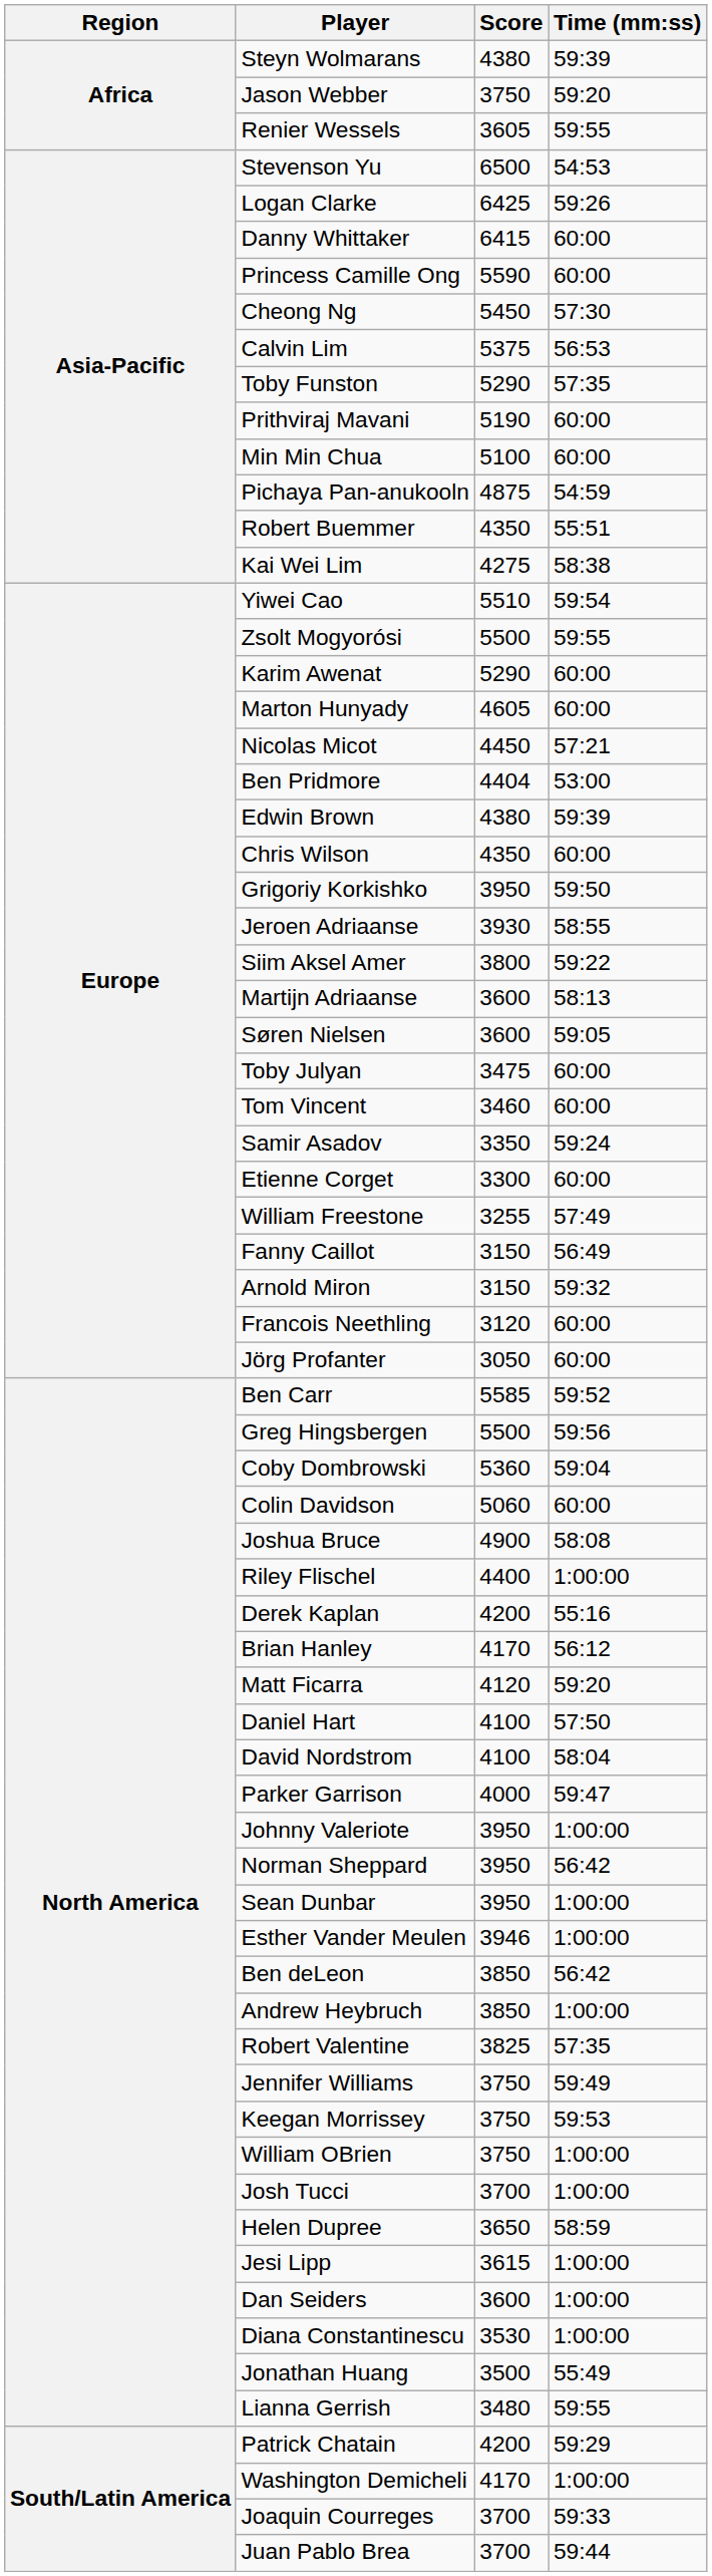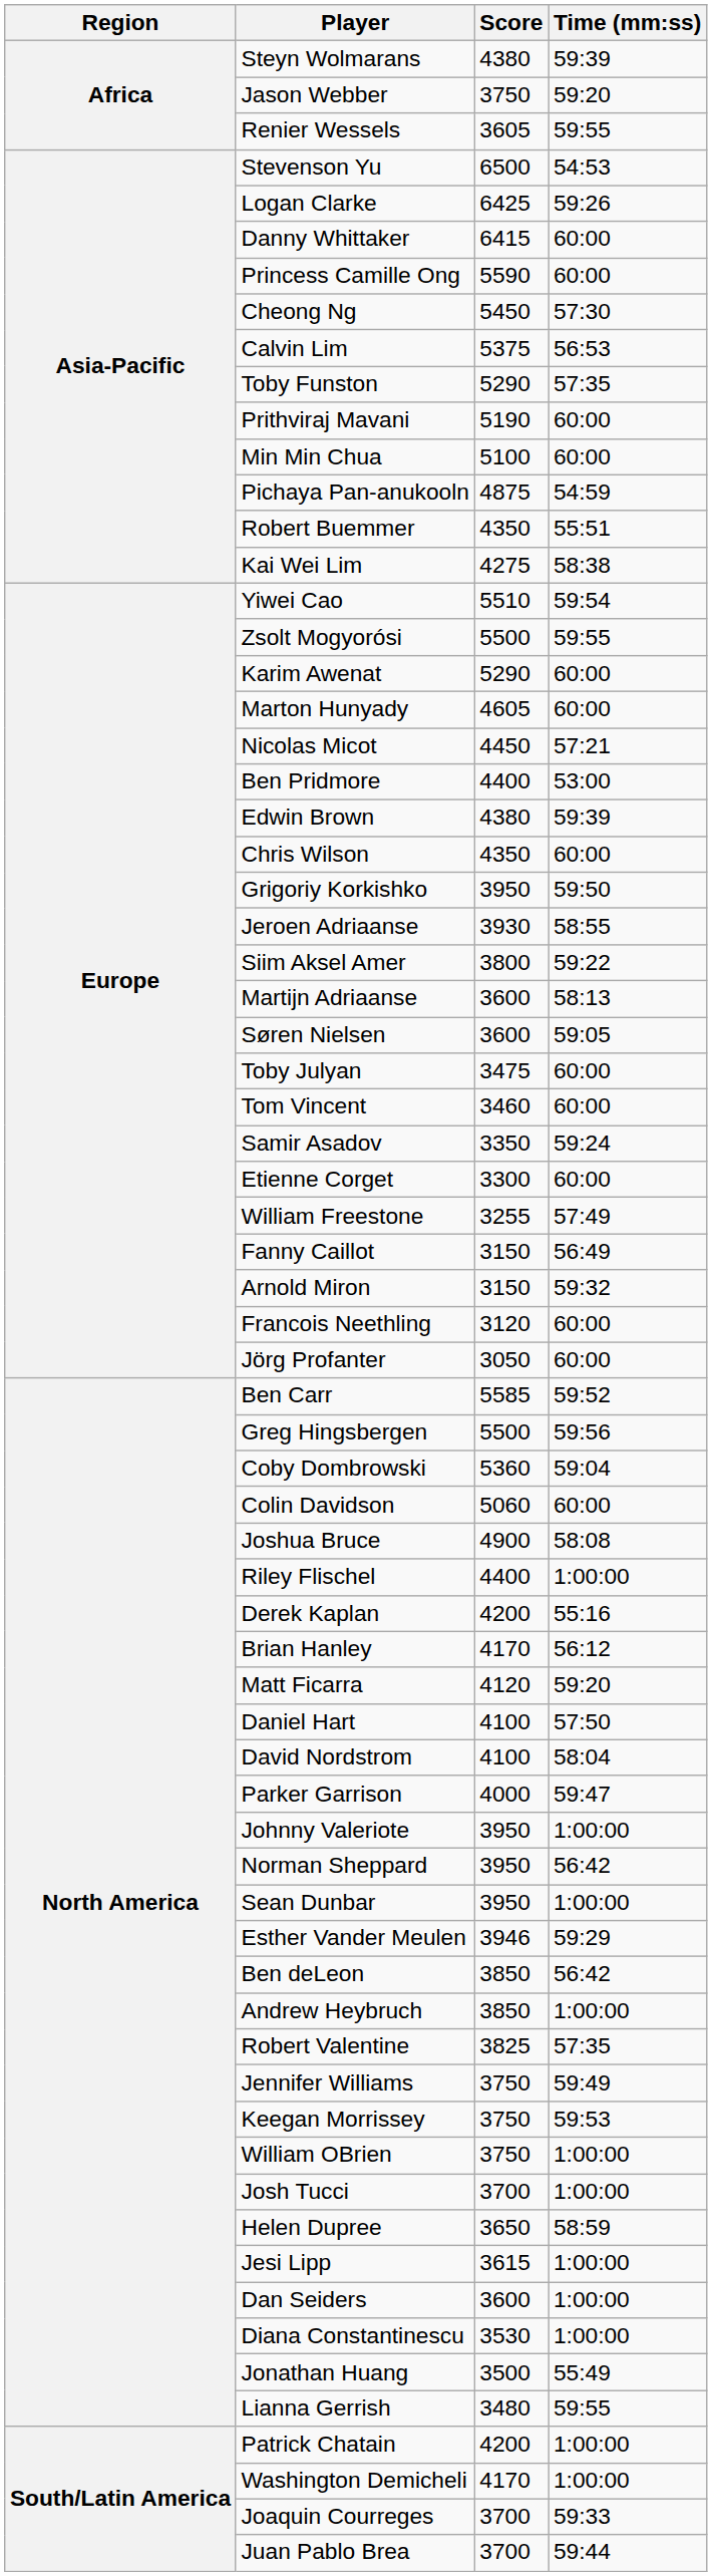Ben Pridmore | Score: 4404 -> 4400
Esther Vander Meulen | Time (mm:ss): 1:00:00 -> 59:29
Patrick Chatain | Time (mm:ss): 59:29 -> 1:00:00
